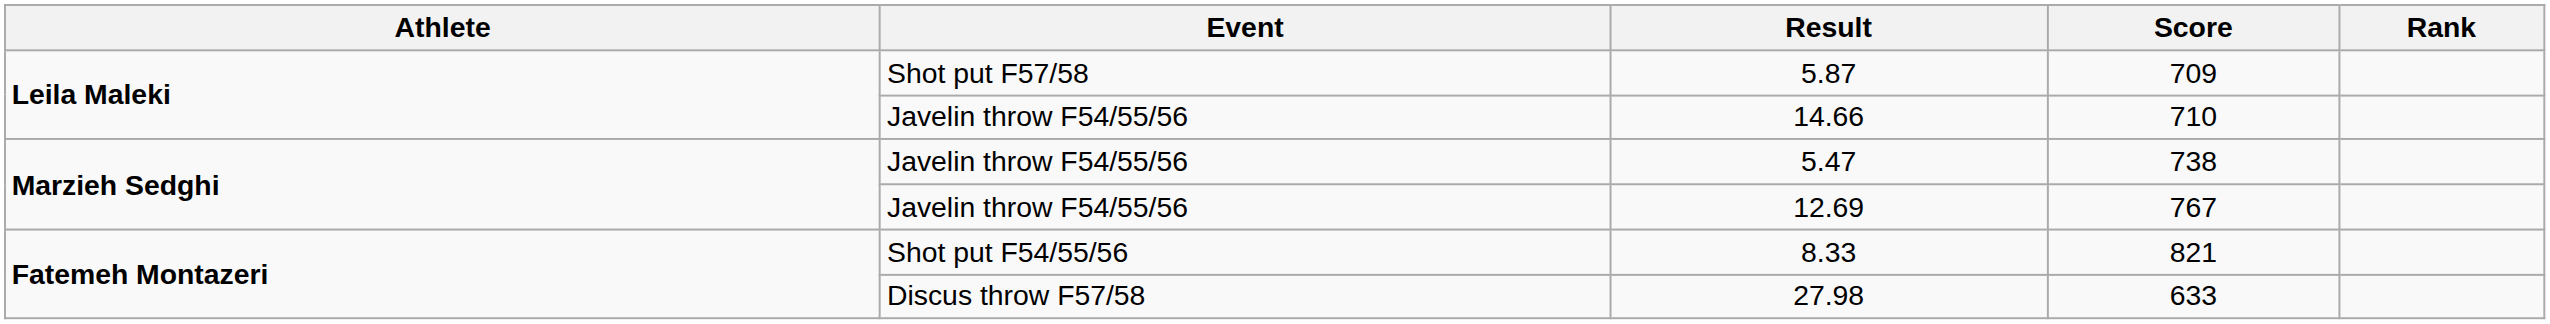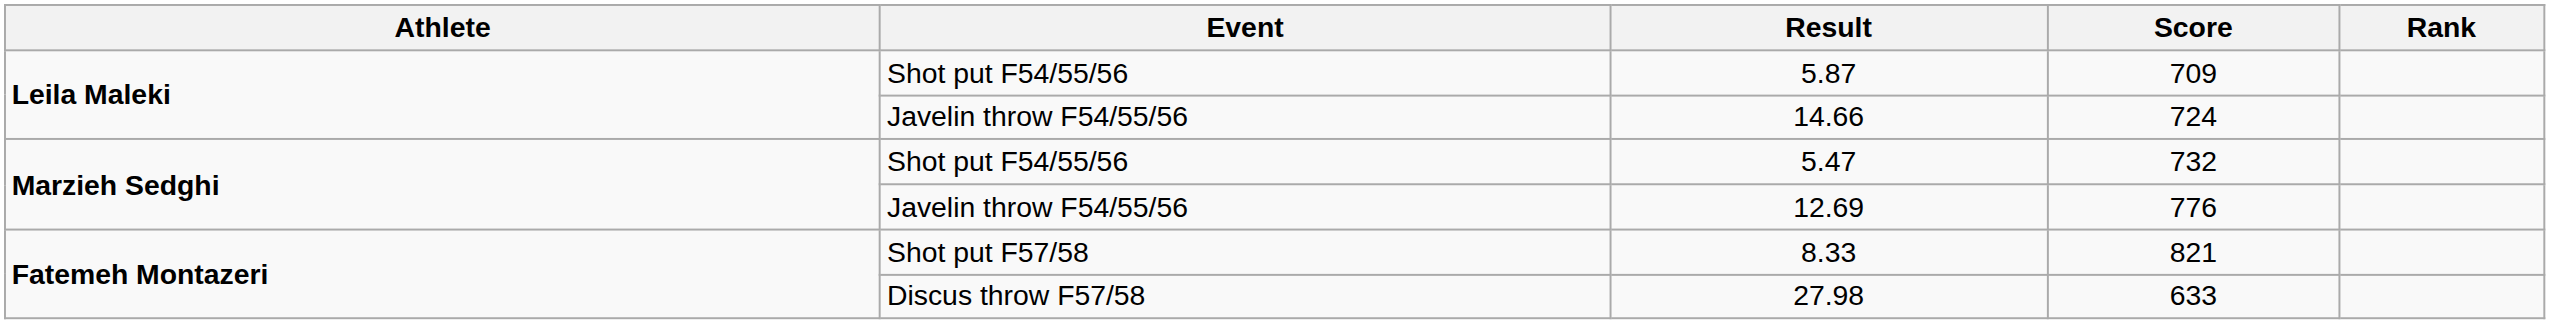5.87 | Event: Shot put F57/58 -> Shot put F54/55/56
14.66 | Score: 710 -> 724
5.47 | Event: Javelin throw F54/55/56 -> Shot put F54/55/56
5.47 | Score: 738 -> 732
12.69 | Score: 767 -> 776
8.33 | Event: Shot put F54/55/56 -> Shot put F57/58
